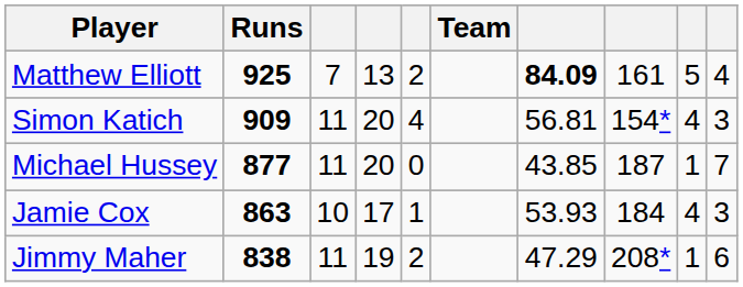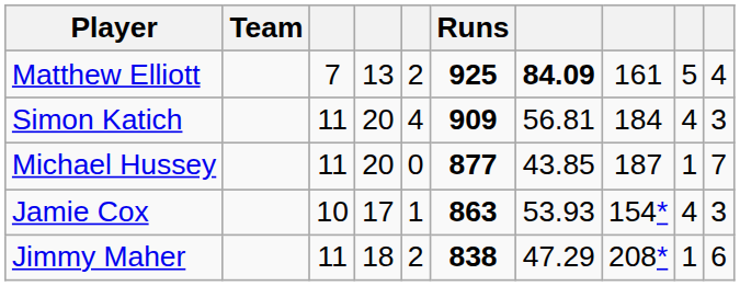columns swapped: Team <-> Runs
Simon Katich | column 8: 154* -> 184
Jamie Cox | column 8: 184 -> 154*
Jimmy Maher | column 4: 19 -> 18
